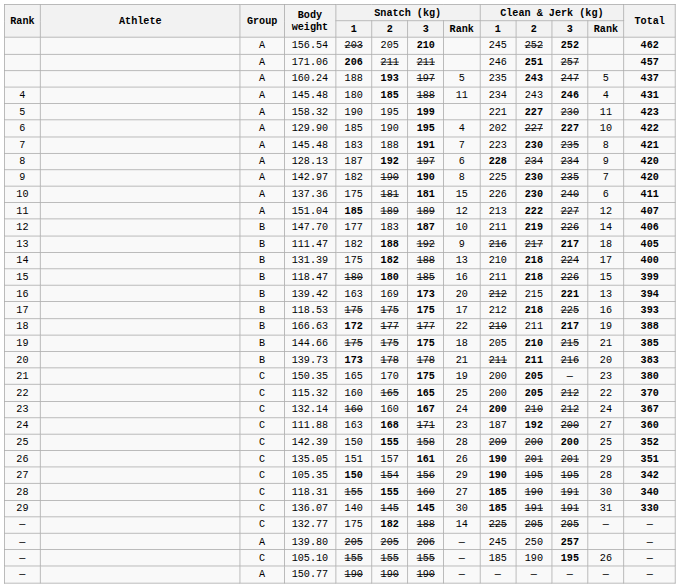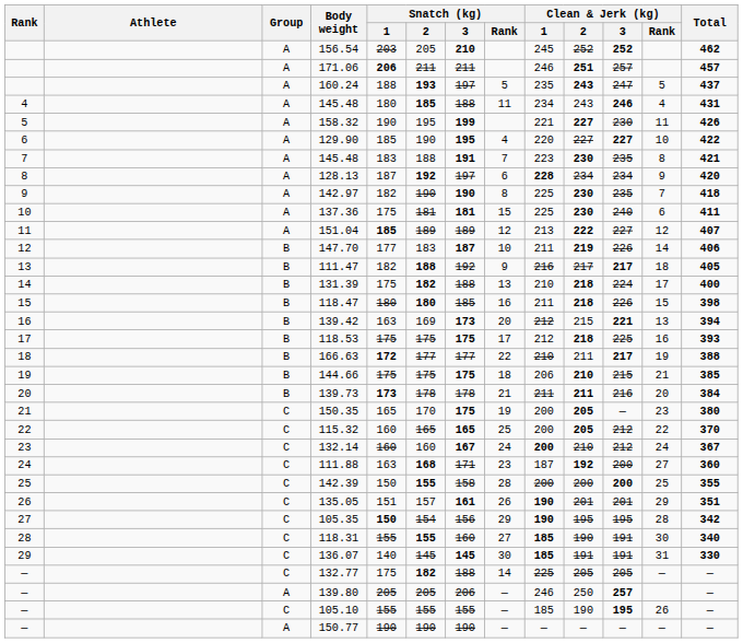158.32 | Total: 423 -> 426
129.90 | Clean & Jerk (kg) / 1: 202 -> 220
142.97 | Total: 420 -> 418
137.36 | Clean & Jerk (kg) / 1: 226 -> 225
118.47 | Total: 399 -> 398
144.66 | Clean & Jerk (kg) / 1: 205 -> 206
139.73 | Total: 383 -> 384
142.39 | Clean & Jerk (kg) / 1: 209 -> 200
142.39 | Total: 352 -> 355
139.80 | Clean & Jerk (kg) / 1: 245 -> 246
